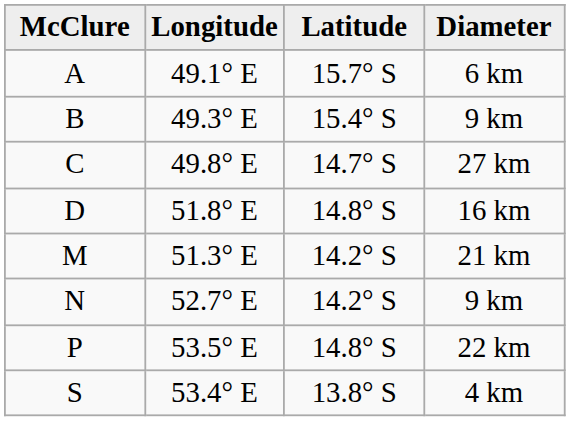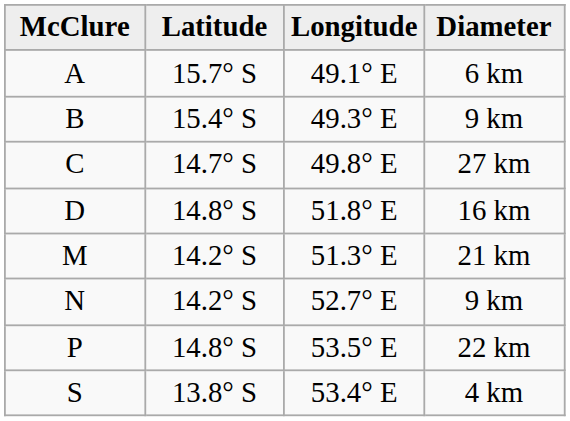columns swapped: Latitude <-> Longitude
